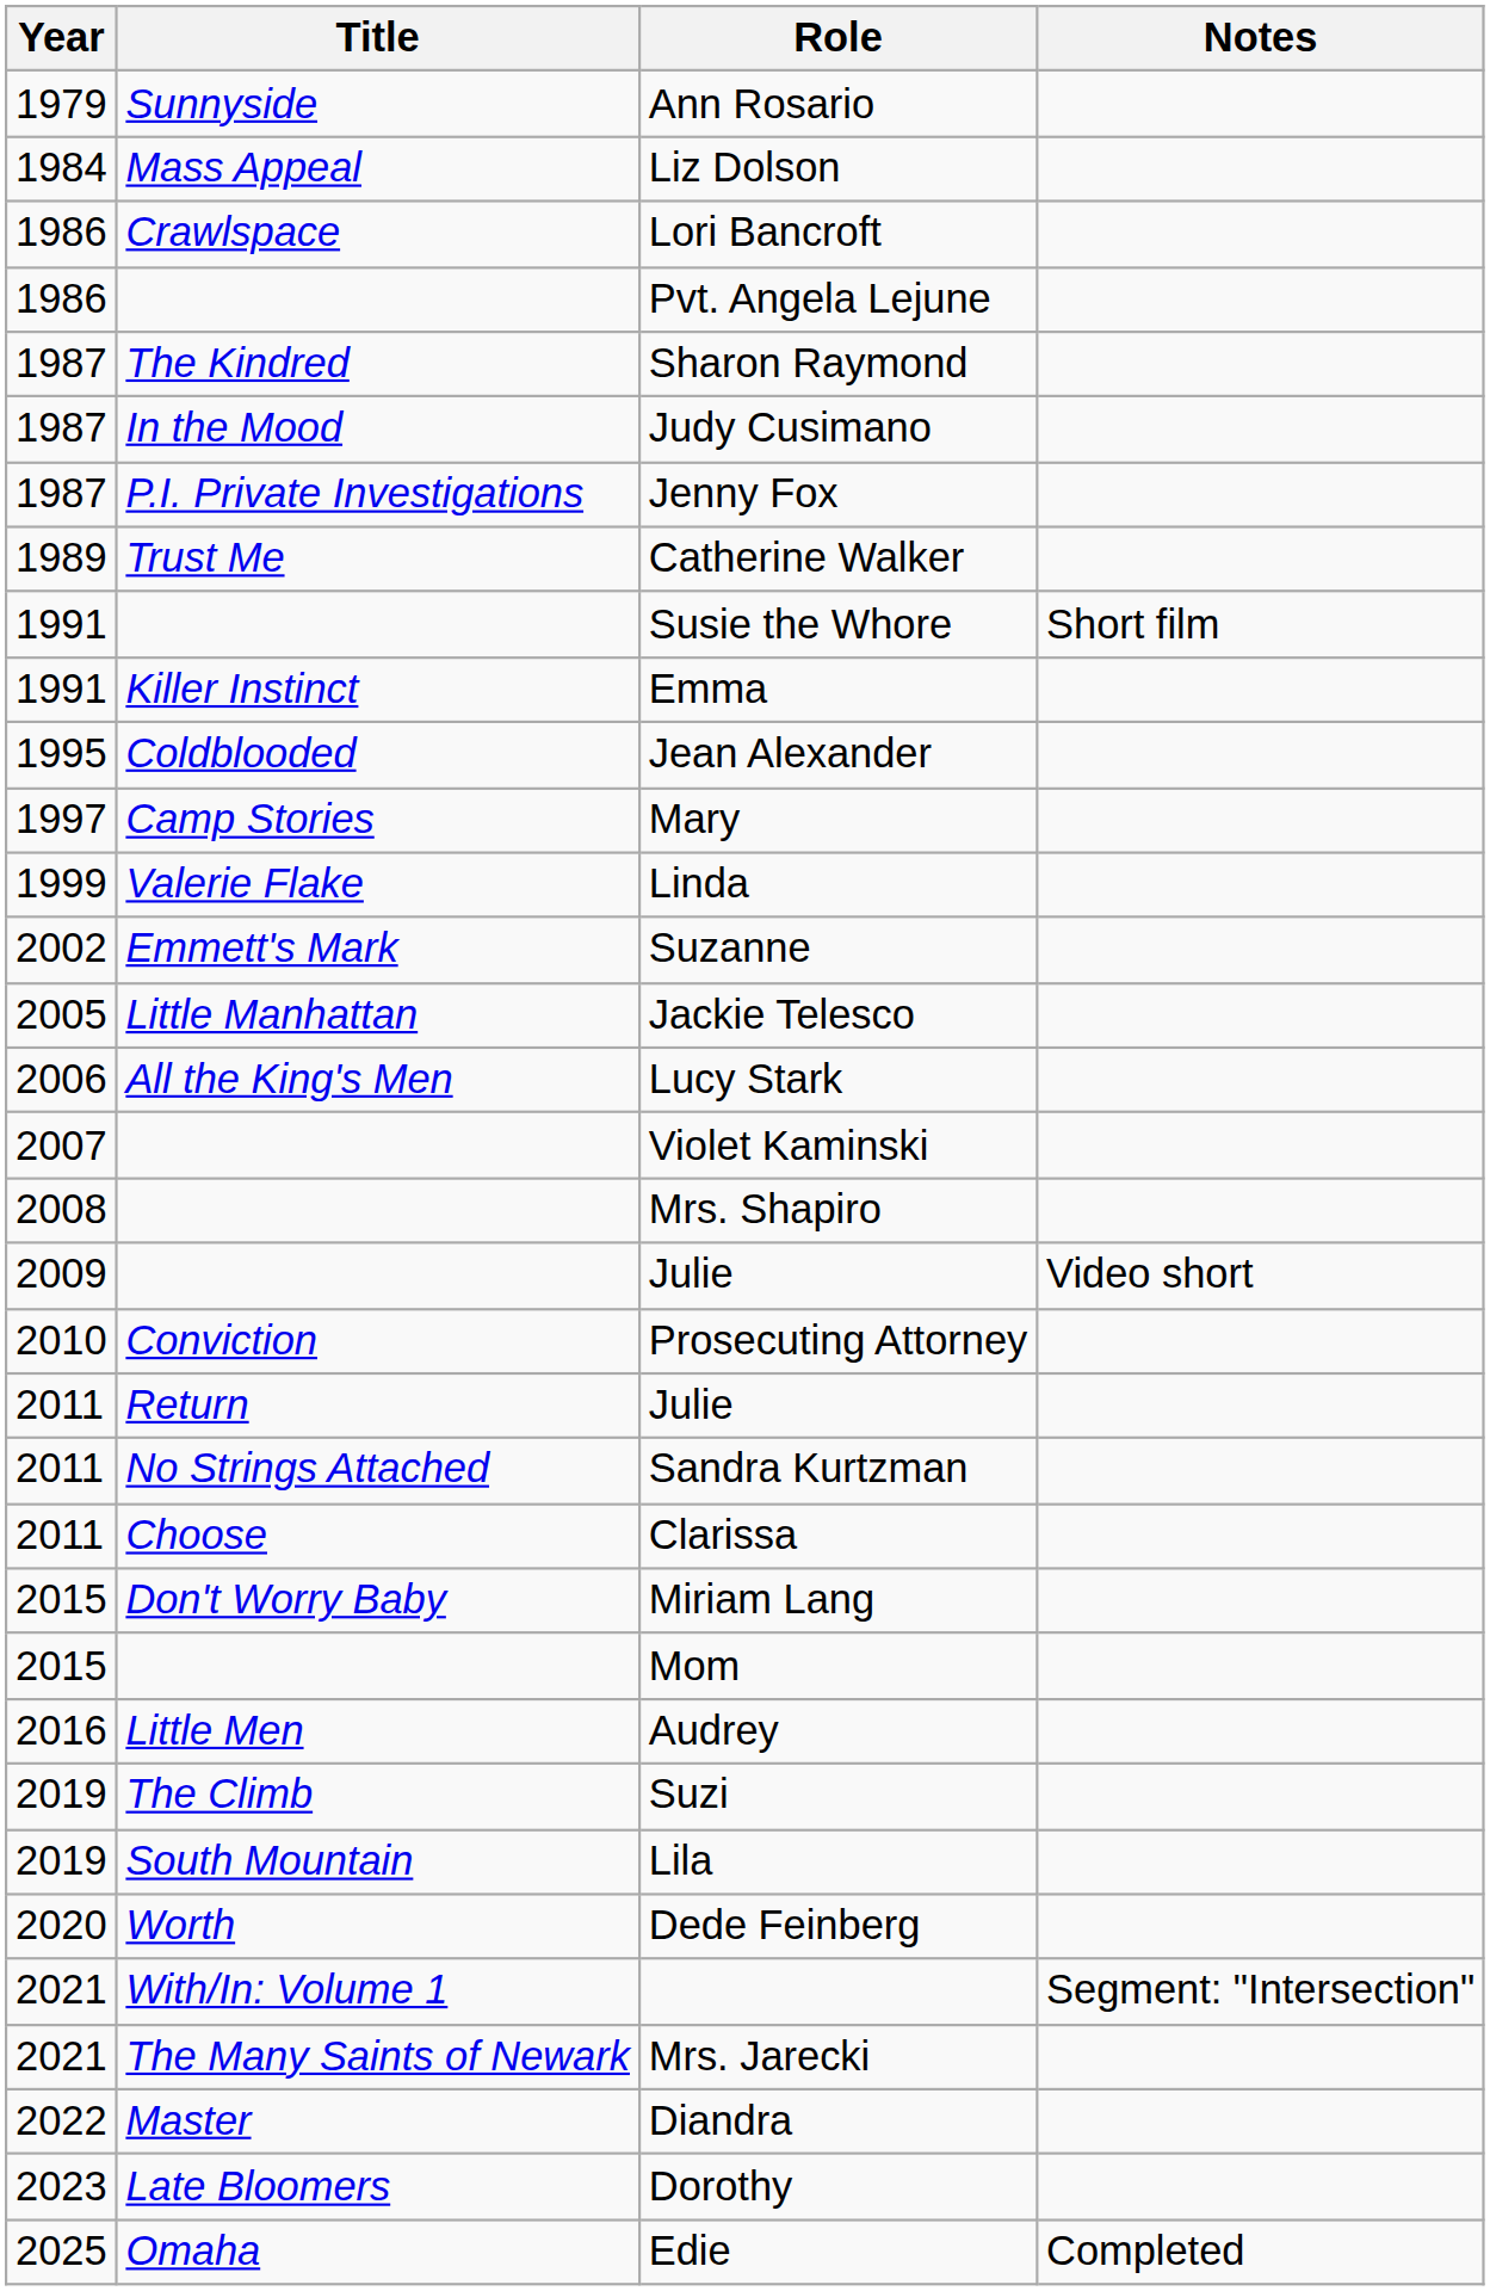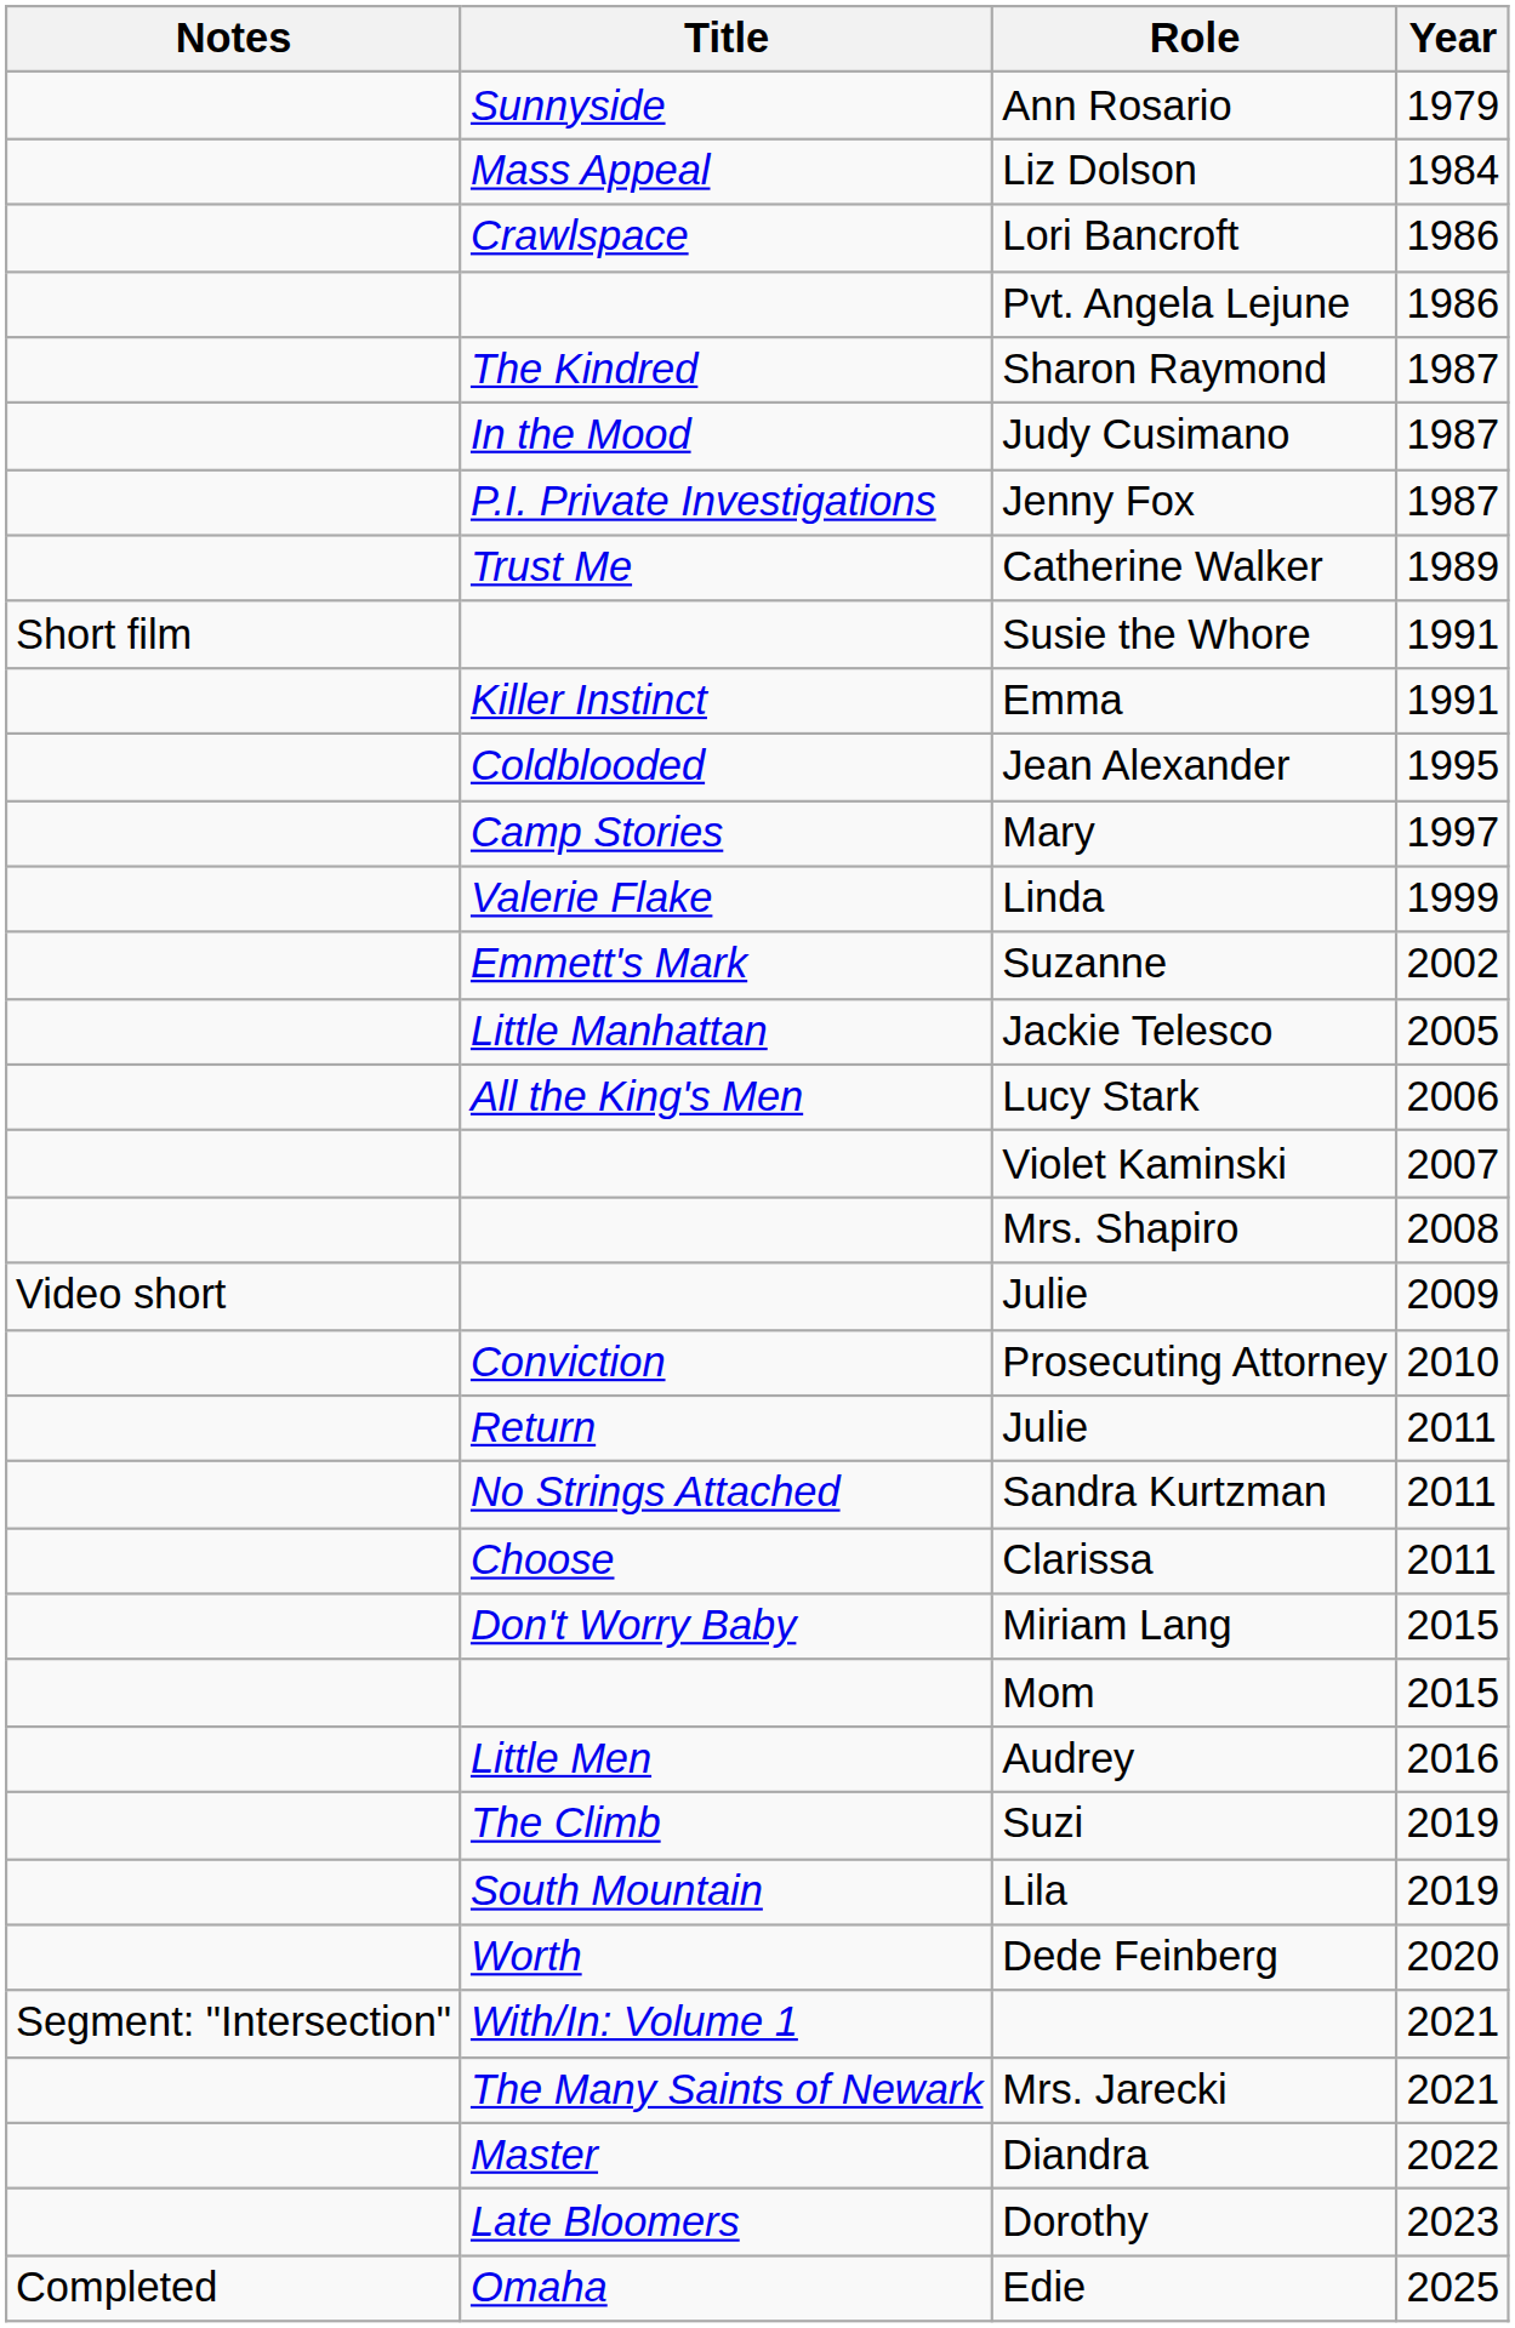columns swapped: Year <-> Notes
